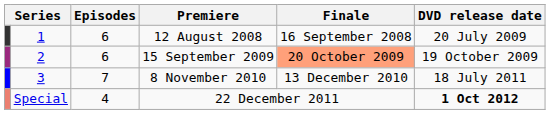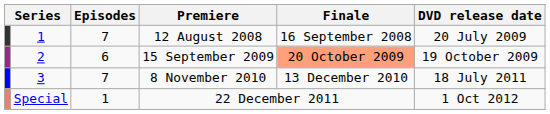12 August 2008 | Episodes: 6 -> 7
22 December 2011 | Episodes: 4 -> 1
22 December 2011 | DVD release date: bold -> normal
